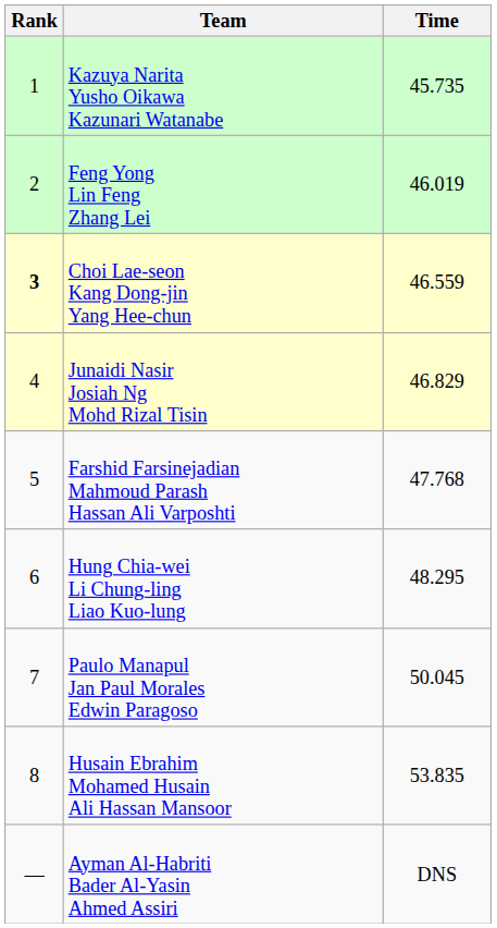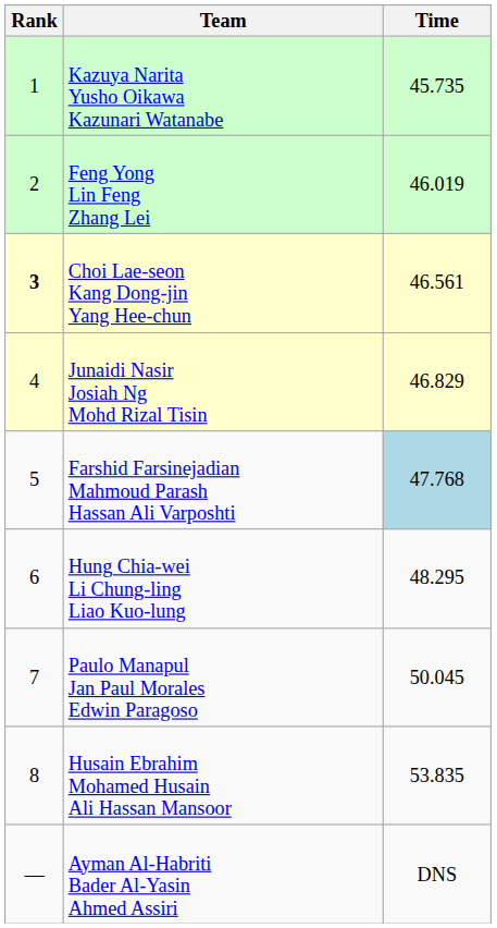Choi Lae-seon Kang Dong-jin Yang Hee-chun | Time: 46.559 -> 46.561
Farshid Farsinejadian Mahmoud Parash Hassan Ali Varposhti | Time: no background -> lightblue background
